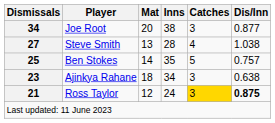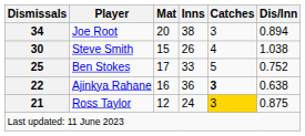Joe Root | Dis/Inn: 0.877 -> 0.894
Steve Smith | Dismissals: 27 -> 30
Steve Smith | Mat: 13 -> 15
Steve Smith | Inns: 28 -> 26
Ben Stokes | Mat: 14 -> 17
Ben Stokes | Inns: 35 -> 33
Ben Stokes | Dis/Inn: 0.757 -> 0.752
Ajinkya Rahane | Dismissals: 23 -> 22
Ajinkya Rahane | Mat: 18 -> 16
Ajinkya Rahane | Inns: 34 -> 36
Ajinkya Rahane | Catches: normal -> bold
Ross Taylor | Dis/Inn: bold -> normal
